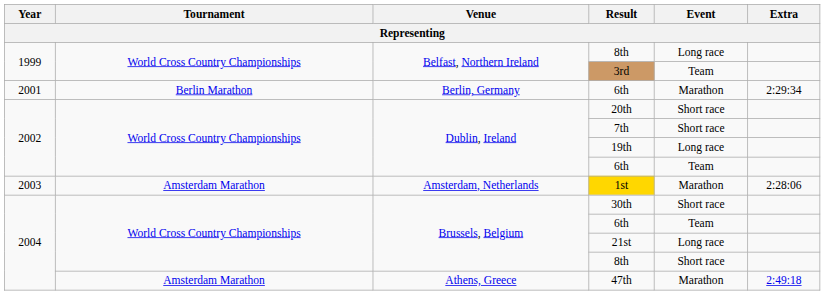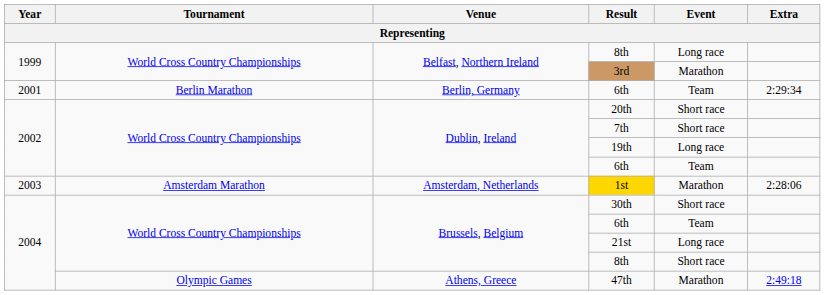3rd | Event: Team -> Marathon
Berlin, Germany / 6th | Event: Marathon -> Team
47th | Tournament: Amsterdam Marathon -> Olympic Games
